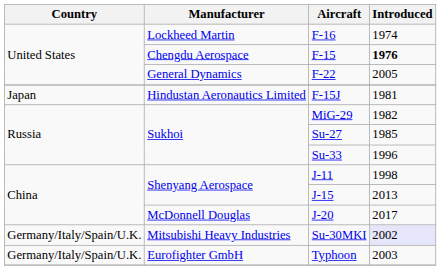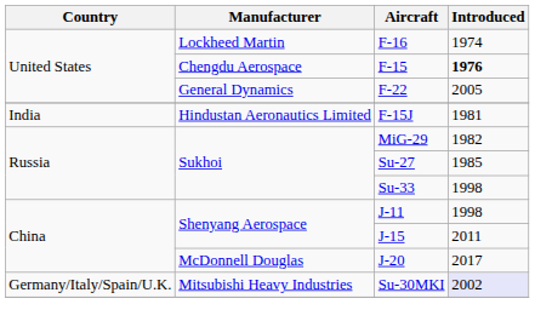F-15J | Country: Japan -> India
Su-33 | Introduced: 1996 -> 1998
J-15 | Introduced: 2013 -> 2011
- row: Germany/Italy/Spain/U.K. | Eurofighter GmbH | Typhoon | 2003
